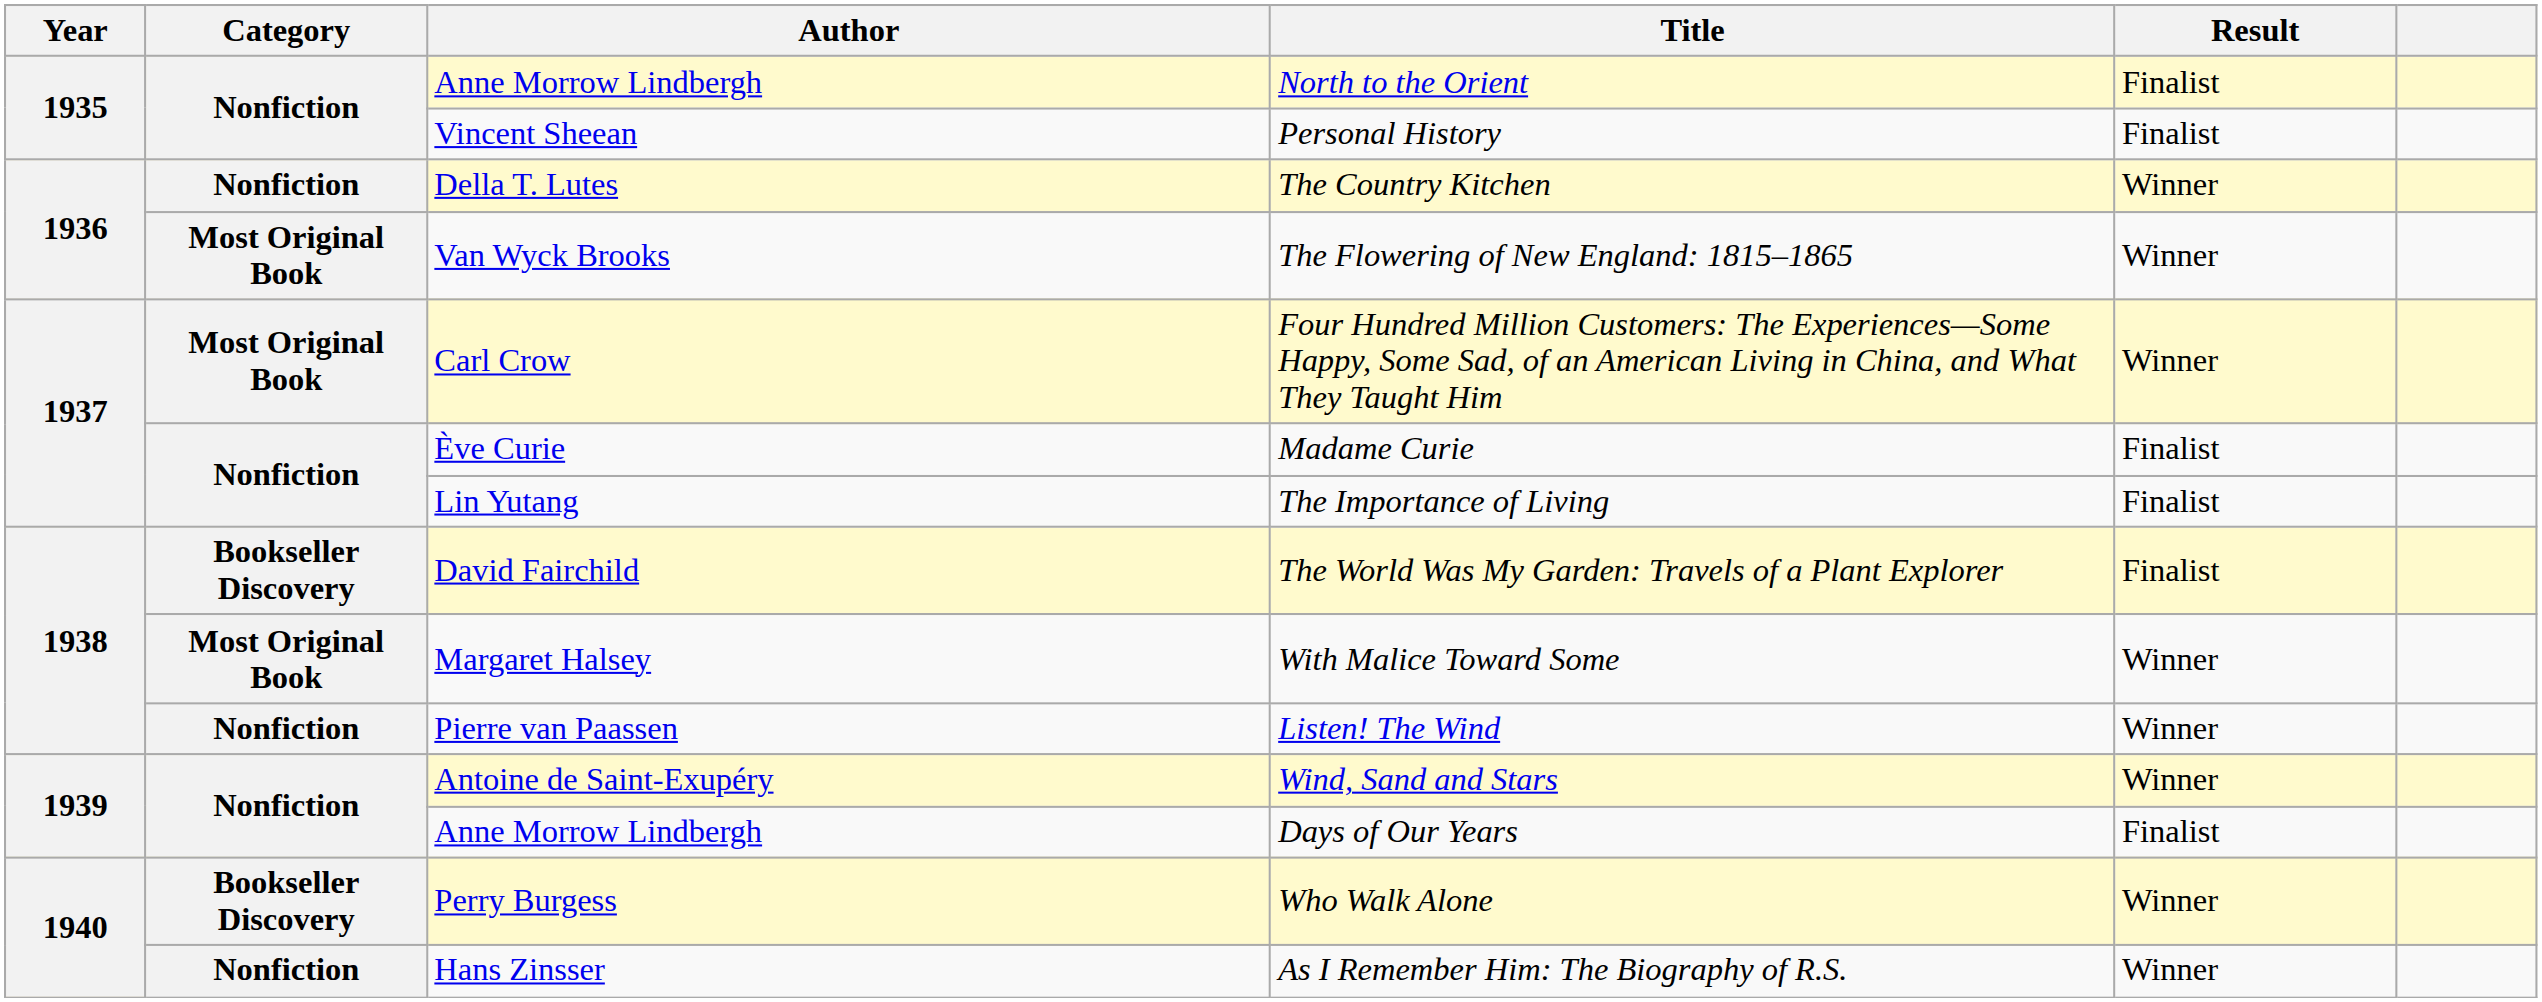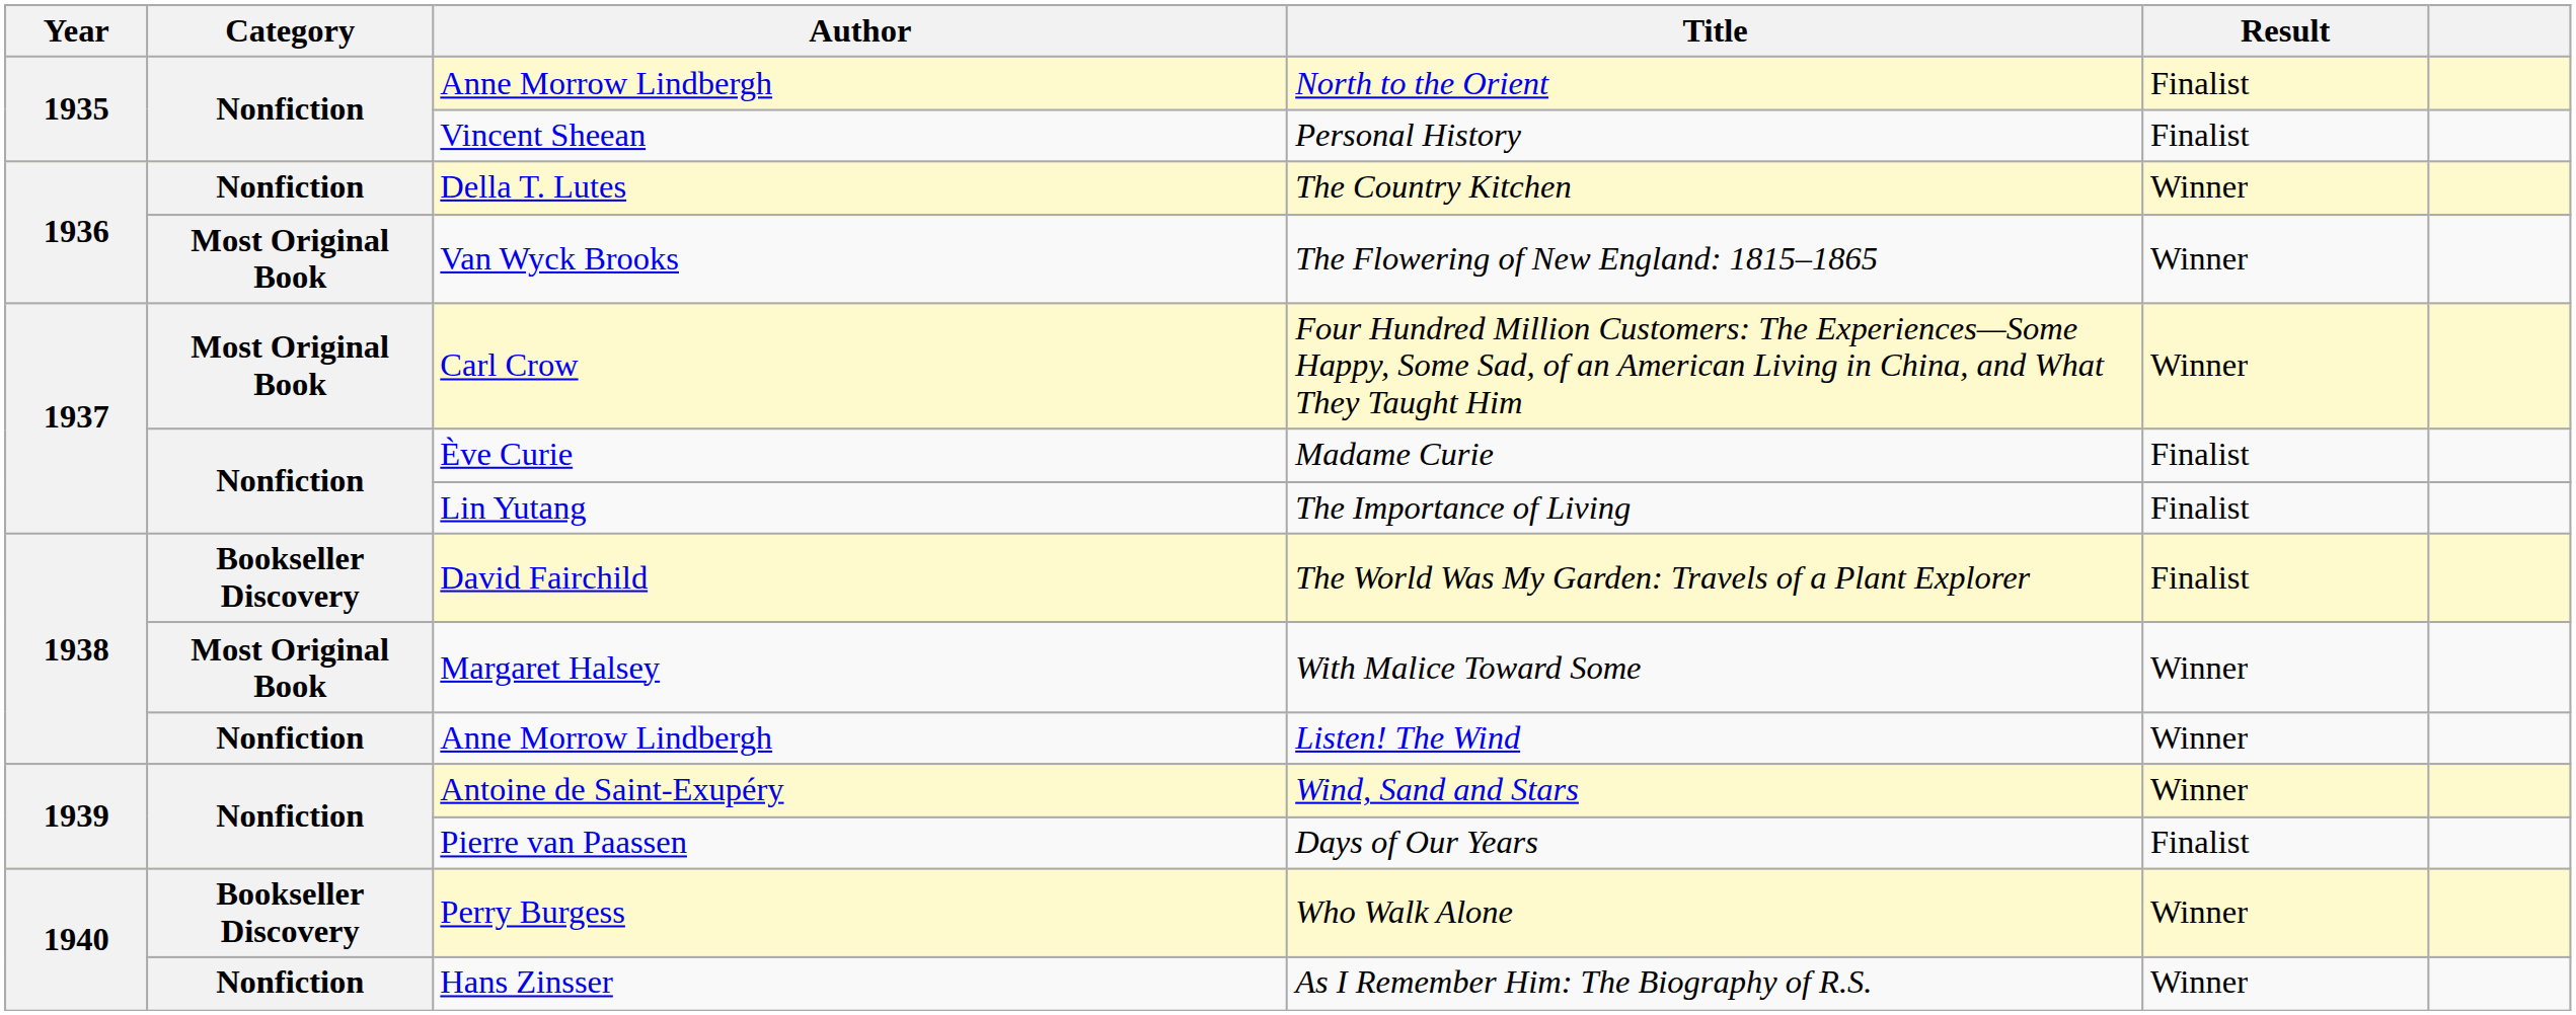Listen! The Wind | Author: Pierre van Paassen -> Anne Morrow Lindbergh
Days of Our Years | Author: Anne Morrow Lindbergh -> Pierre van Paassen
